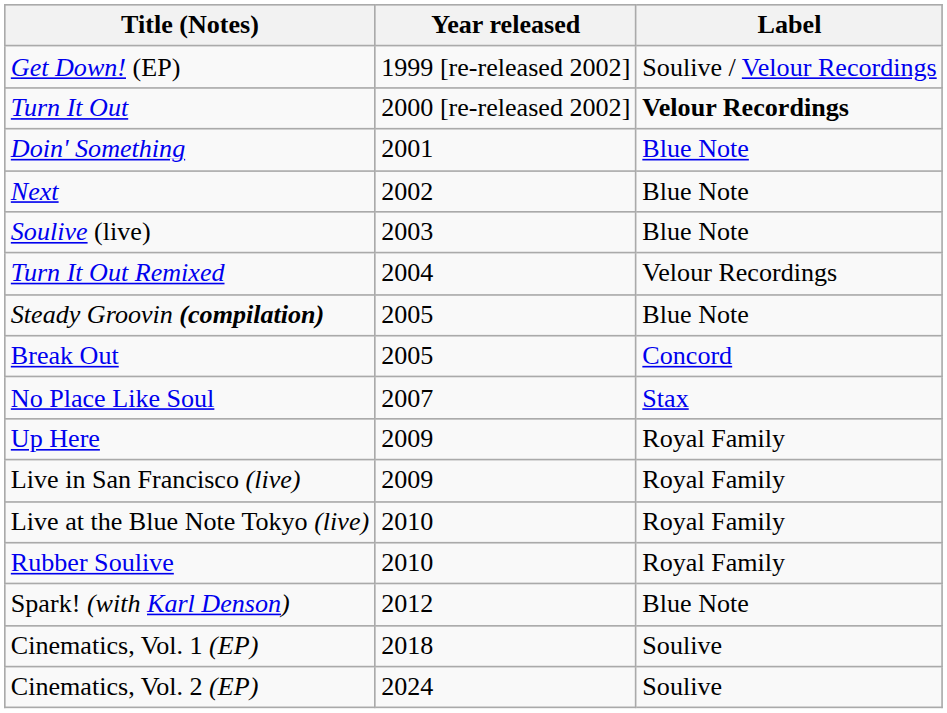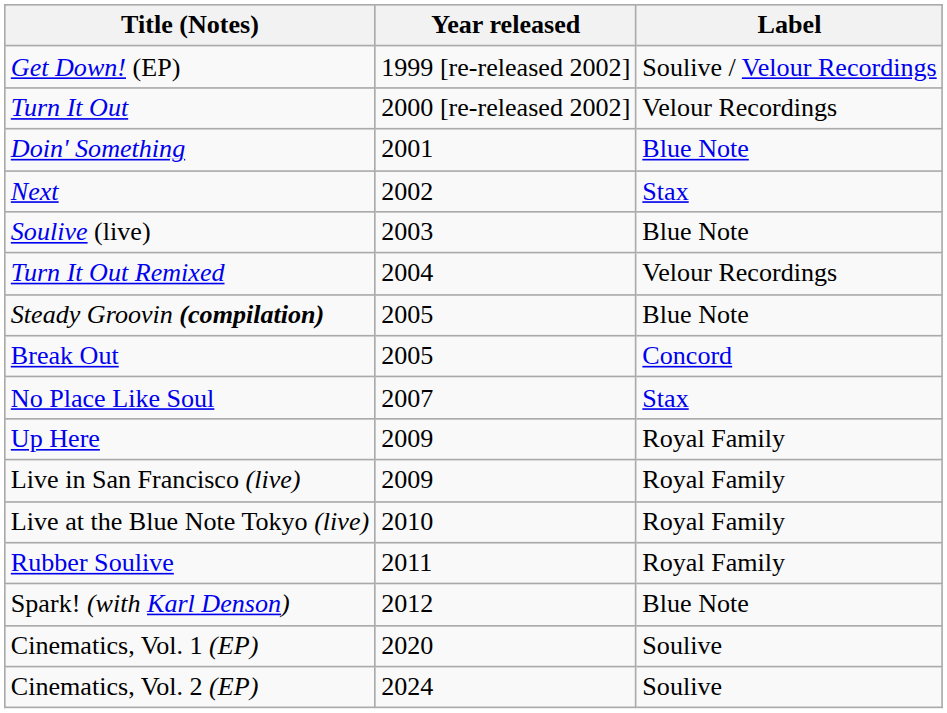Turn It Out | Label: bold -> normal
Next | Label: Blue Note -> Stax
Rubber Soulive | Year released: 2010 -> 2011
Cinematics, Vol. 1 (EP) | Year released: 2018 -> 2020
